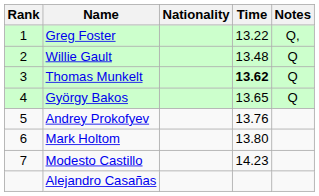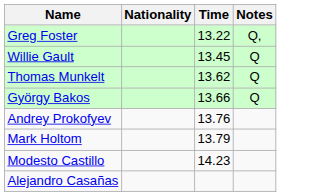- column: Rank | 1 | 2 | 3 | 4 | 5 | 6 | 7
Willie Gault | Time: 13.48 -> 13.45
Thomas Munkelt | Time: bold -> normal
György Bakos | Time: 13.65 -> 13.66
Mark Holtom | Time: 13.80 -> 13.79
